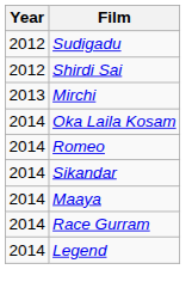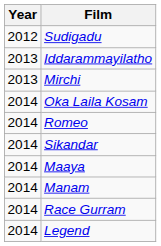- row: 2012 | Shirdi Sai
+ row: 2013 | Iddarammayilatho
+ row: 2014 | Manam
